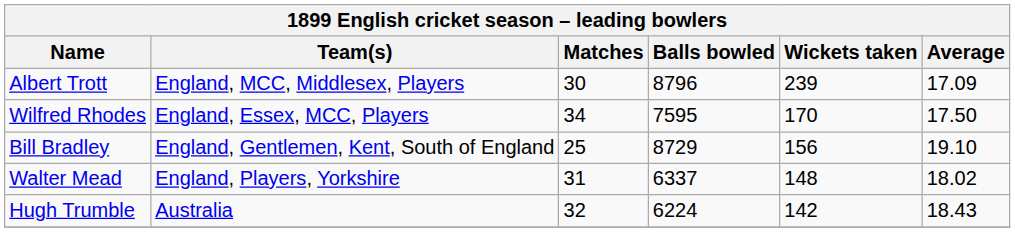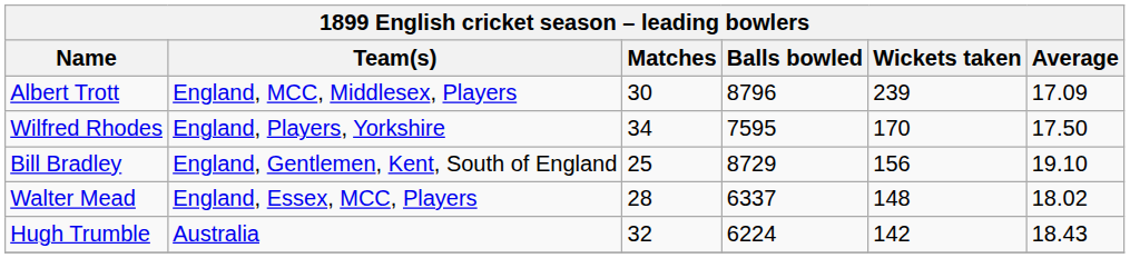Wilfred Rhodes | Team(s): England, Essex, MCC, Players -> England, Players, Yorkshire
Walter Mead | Team(s): England, Players, Yorkshire -> England, Essex, MCC, Players
Walter Mead | Matches: 31 -> 28
